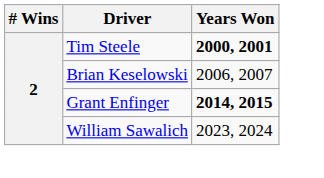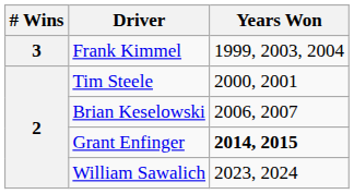+ row: 3 | Frank Kimmel | 1999, 2003, 2004
Tim Steele | Years Won: bold -> normal
